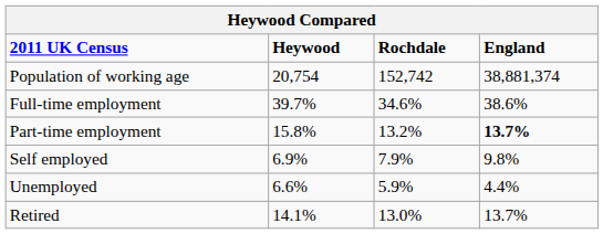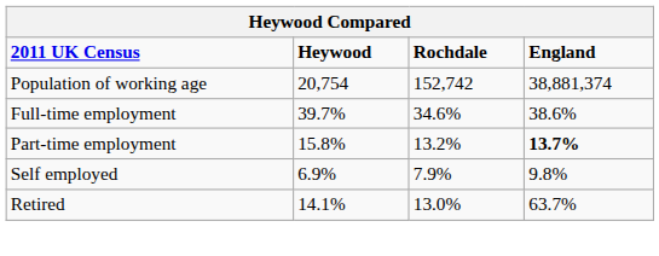- row: Unemployed | 6.6% | 5.9% | 4.4%
Retired | England: 13.7% -> 63.7%
